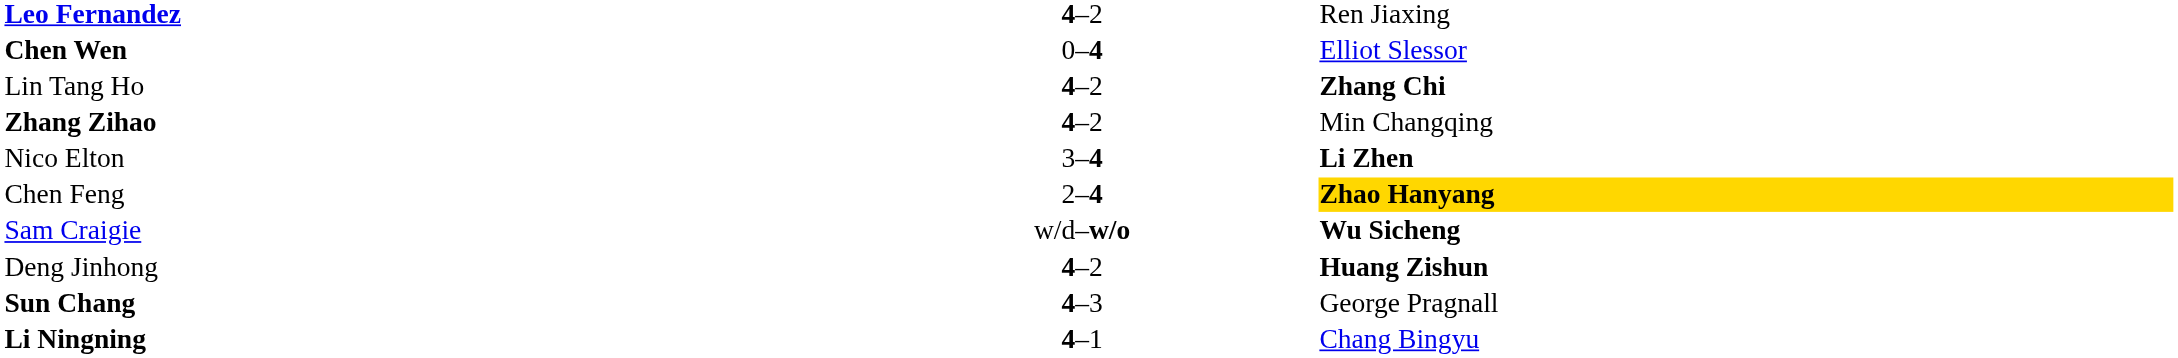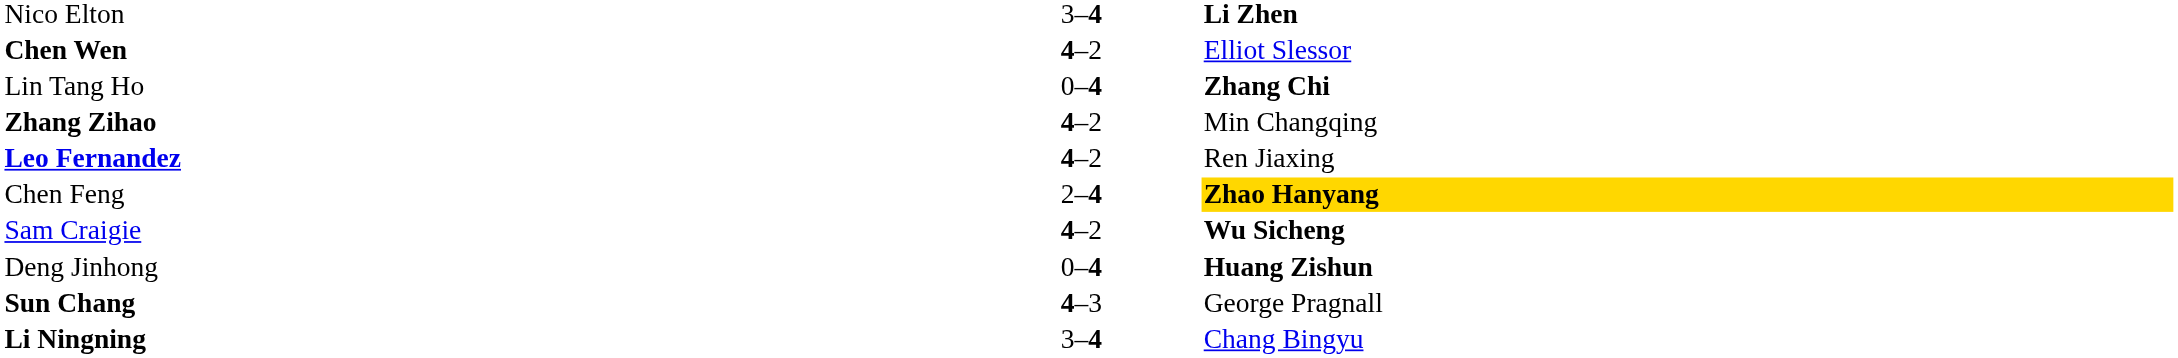rows swapped: Nico Elton <-> Leo Fernandez
Chen Wen | column 2: 0–4 -> 4–2
Lin Tang Ho | column 2: 4–2 -> 0–4
Sam Craigie | column 2: w/d–w/o -> 4–2
Deng Jinhong | column 2: 4–2 -> 0–4
Li Ningning | column 2: 4–1 -> 3–4
